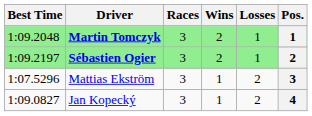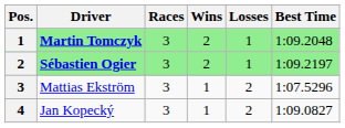columns swapped: Pos. <-> Best Time
